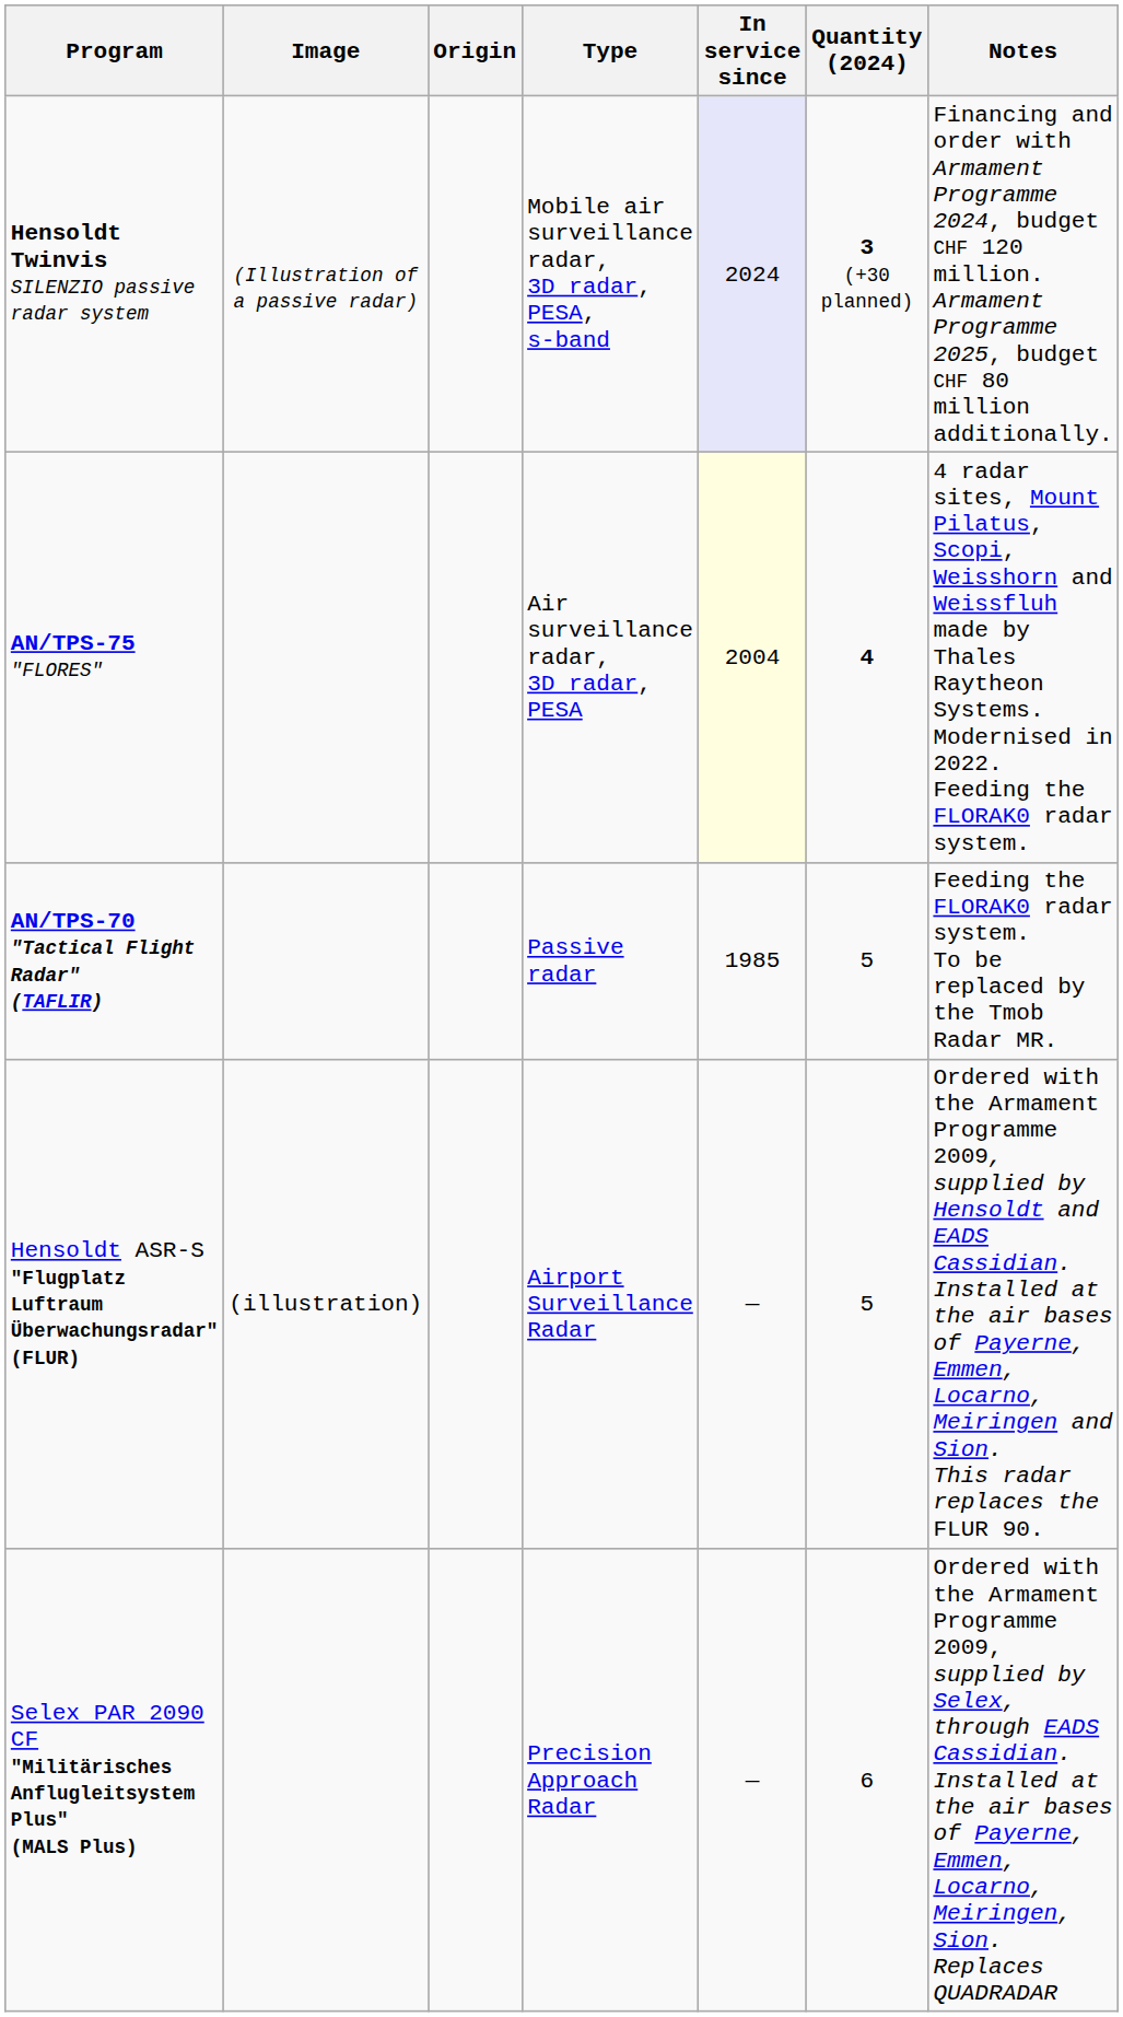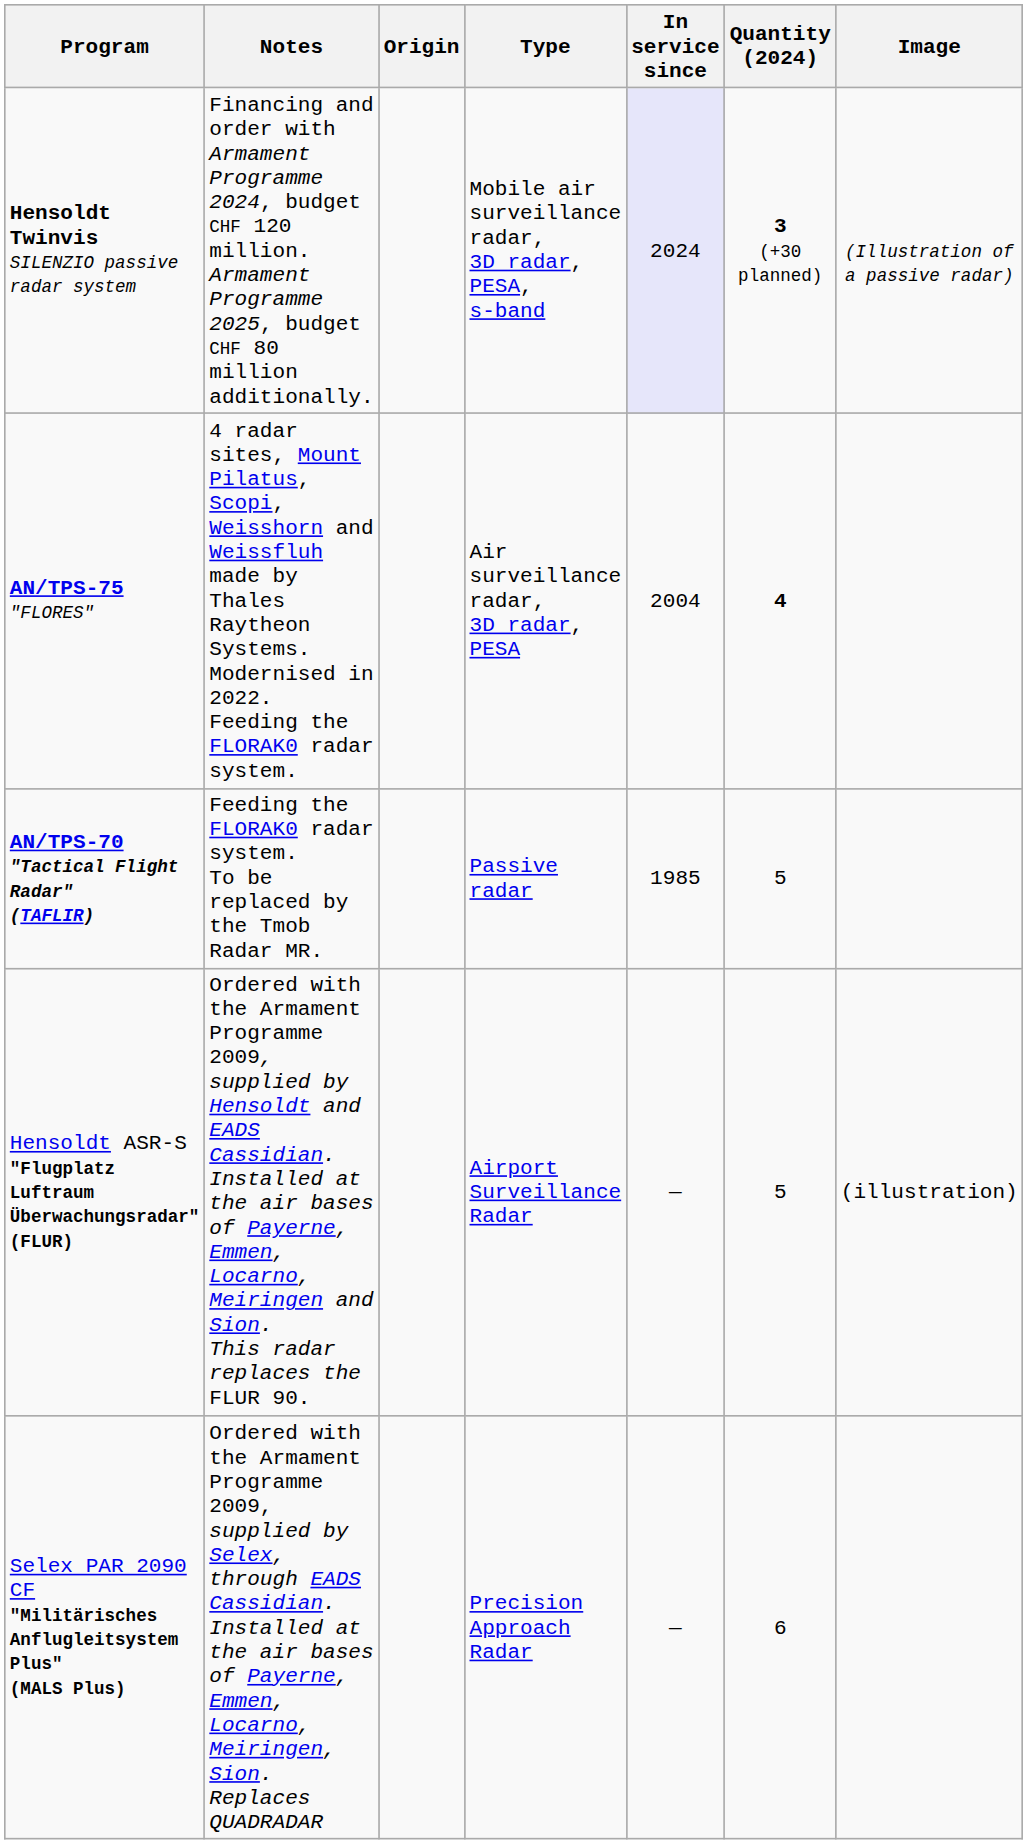columns swapped: Image <-> Notes
AN/TPS-75 "FLORES" | In service since: lightyellow background -> no background
